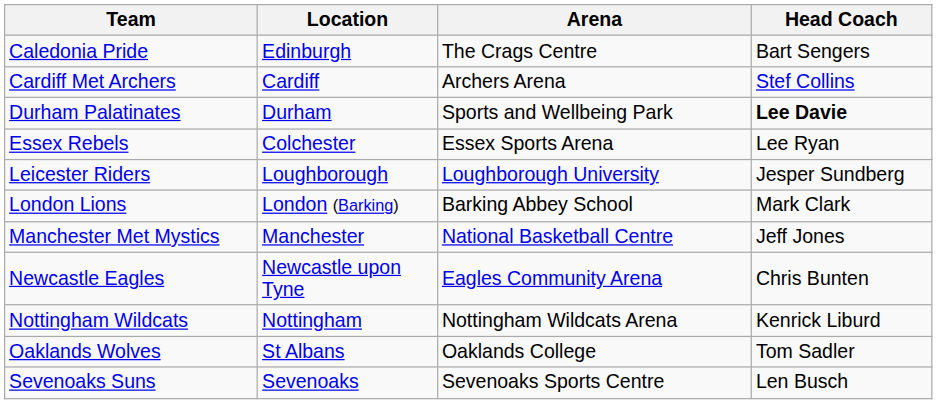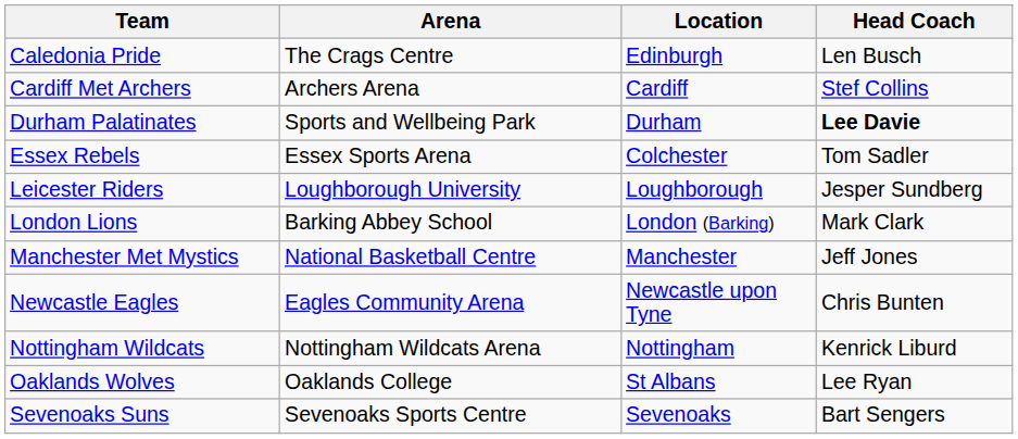columns swapped: Location <-> Arena
Caledonia Pride | Head Coach: Bart Sengers -> Len Busch
Essex Rebels | Head Coach: Lee Ryan -> Tom Sadler
Oaklands Wolves | Head Coach: Tom Sadler -> Lee Ryan
Sevenoaks Suns | Head Coach: Len Busch -> Bart Sengers
